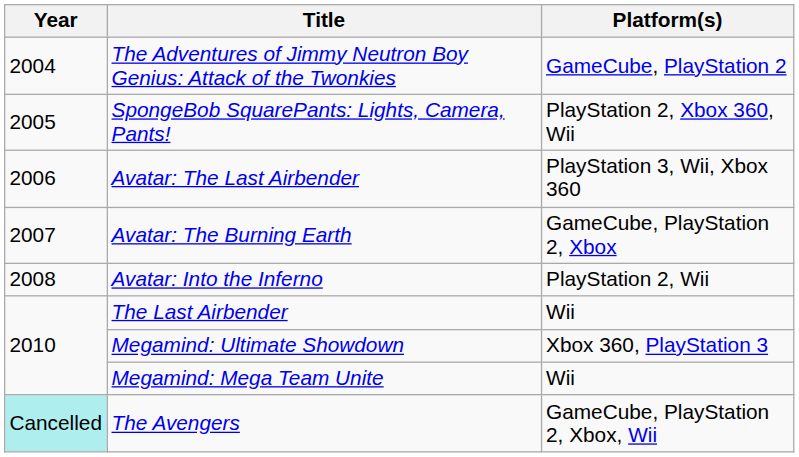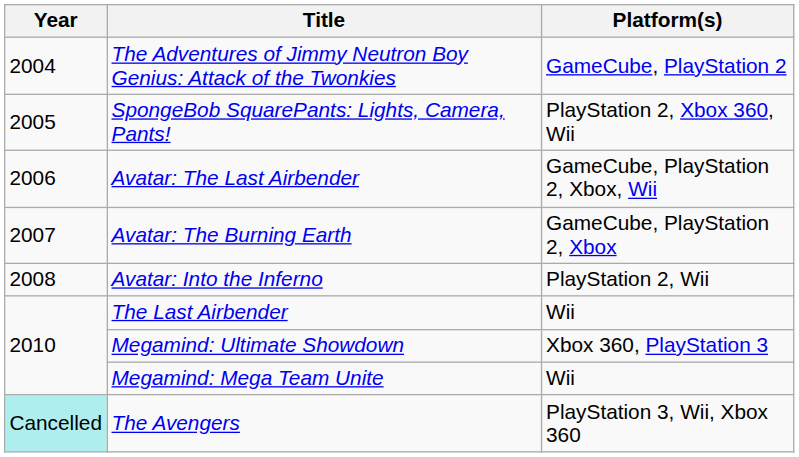Avatar: The Last Airbender | Platform(s): PlayStation 3, Wii, Xbox 360 -> GameCube, PlayStation 2, Xbox, Wii
The Avengers | Platform(s): GameCube, PlayStation 2, Xbox, Wii -> PlayStation 3, Wii, Xbox 360
